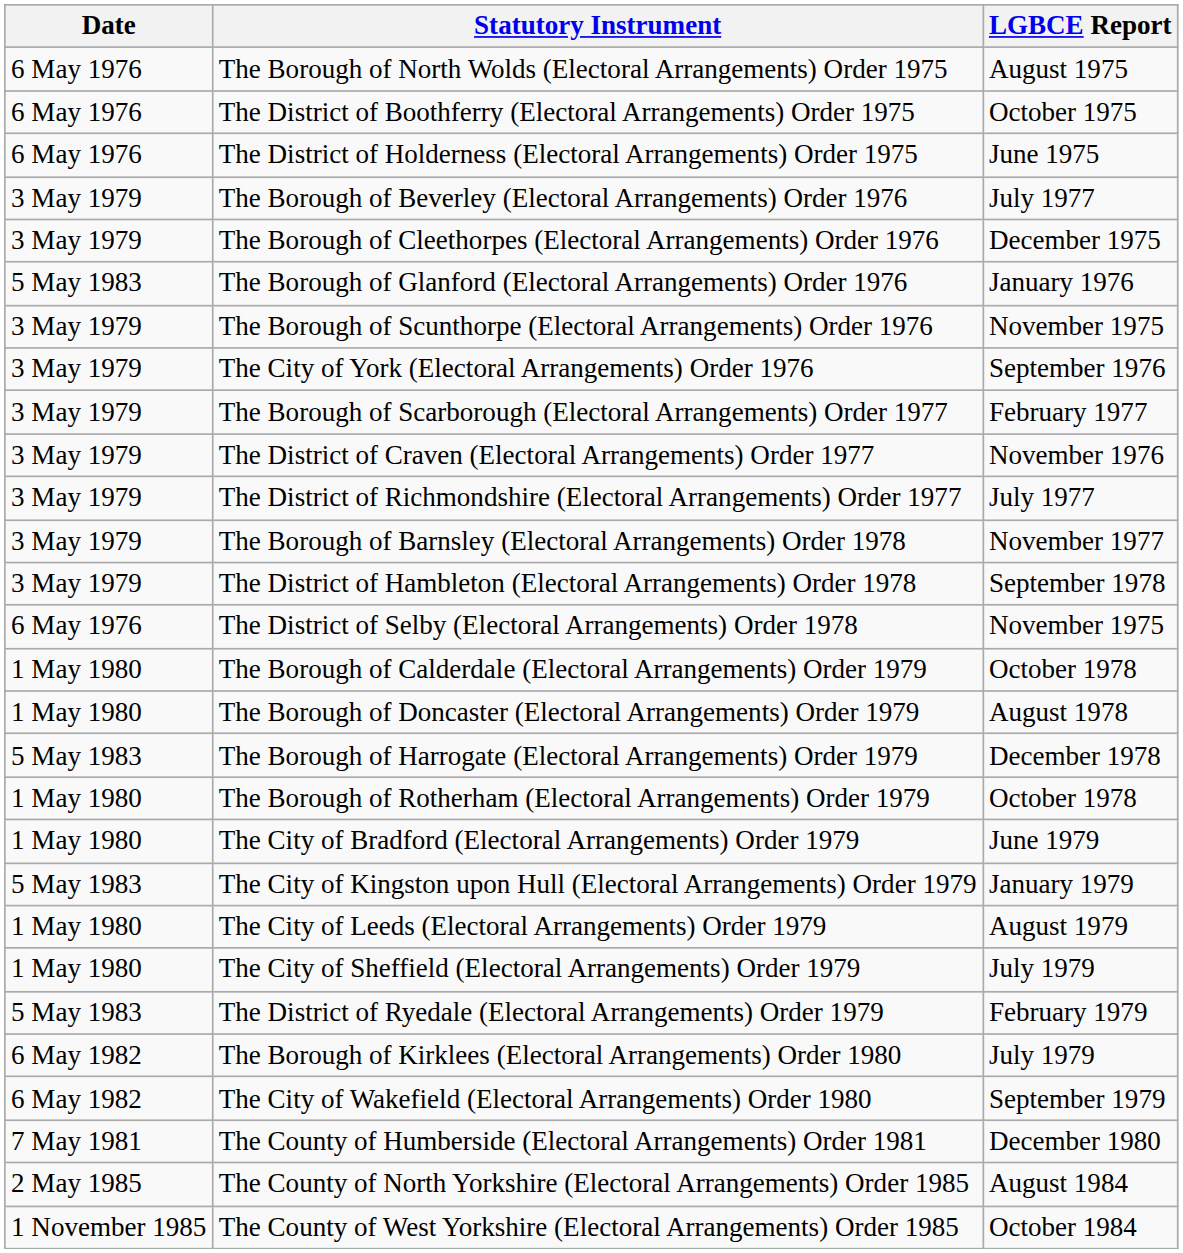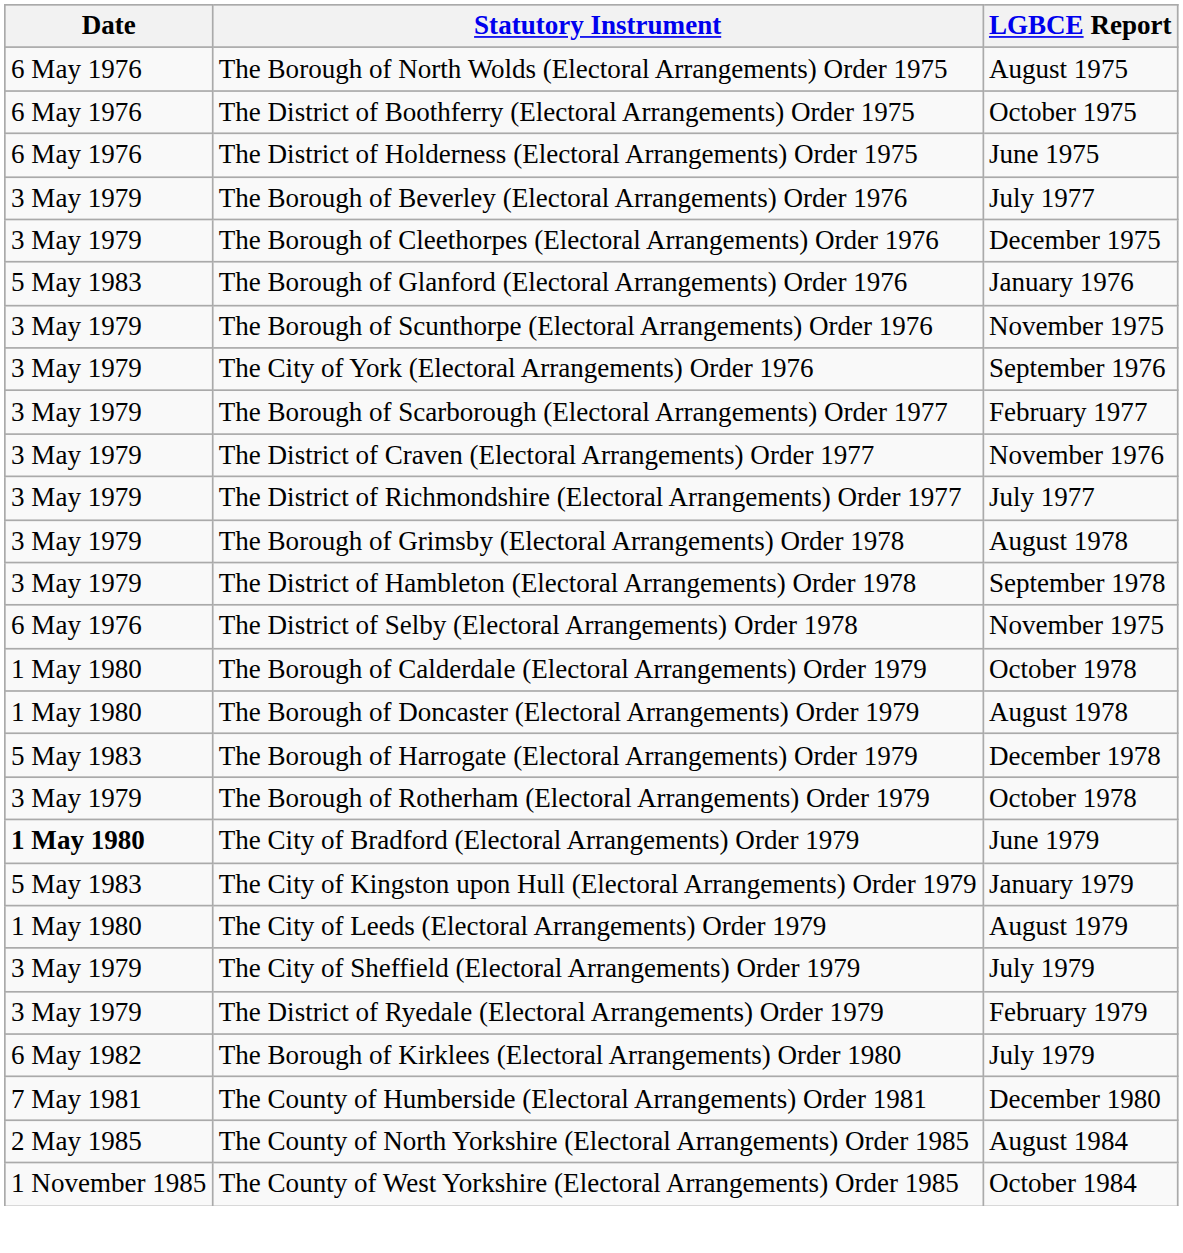- row: 3 May 1979 | The Borough of Barnsley (Electoral Arrangements) Order 1978 | November 1977
+ row: 3 May 1979 | The Borough of Grimsby (Electoral Arrangements) Order 1978 | August 1978
The Borough of Rotherham (Electoral Arrangements) Order 1979 | Date: 1 May 1980 -> 3 May 1979
The City of Bradford (Electoral Arrangements) Order 1979 | Date: normal -> bold
The City of Sheffield (Electoral Arrangements) Order 1979 | Date: 1 May 1980 -> 3 May 1979
The District of Ryedale (Electoral Arrangements) Order 1979 | Date: 5 May 1983 -> 3 May 1979
- row: 6 May 1982 | The City of Wakefield (Electoral Arrangements) Order 1980 | September 1979
